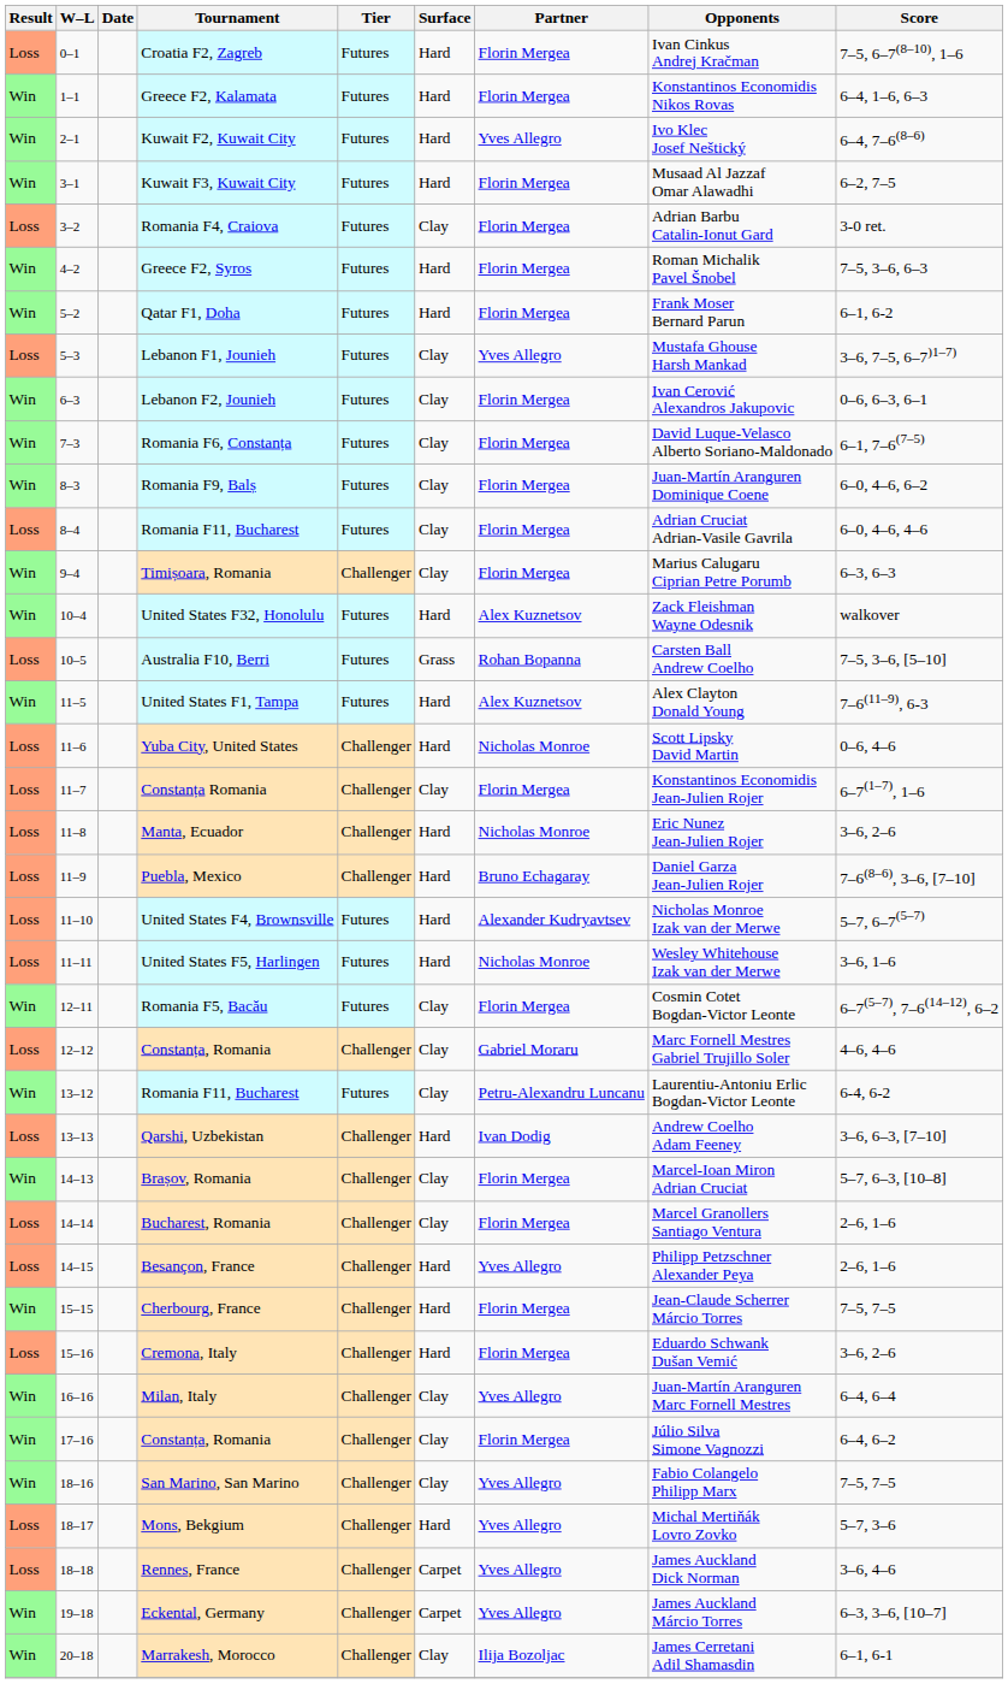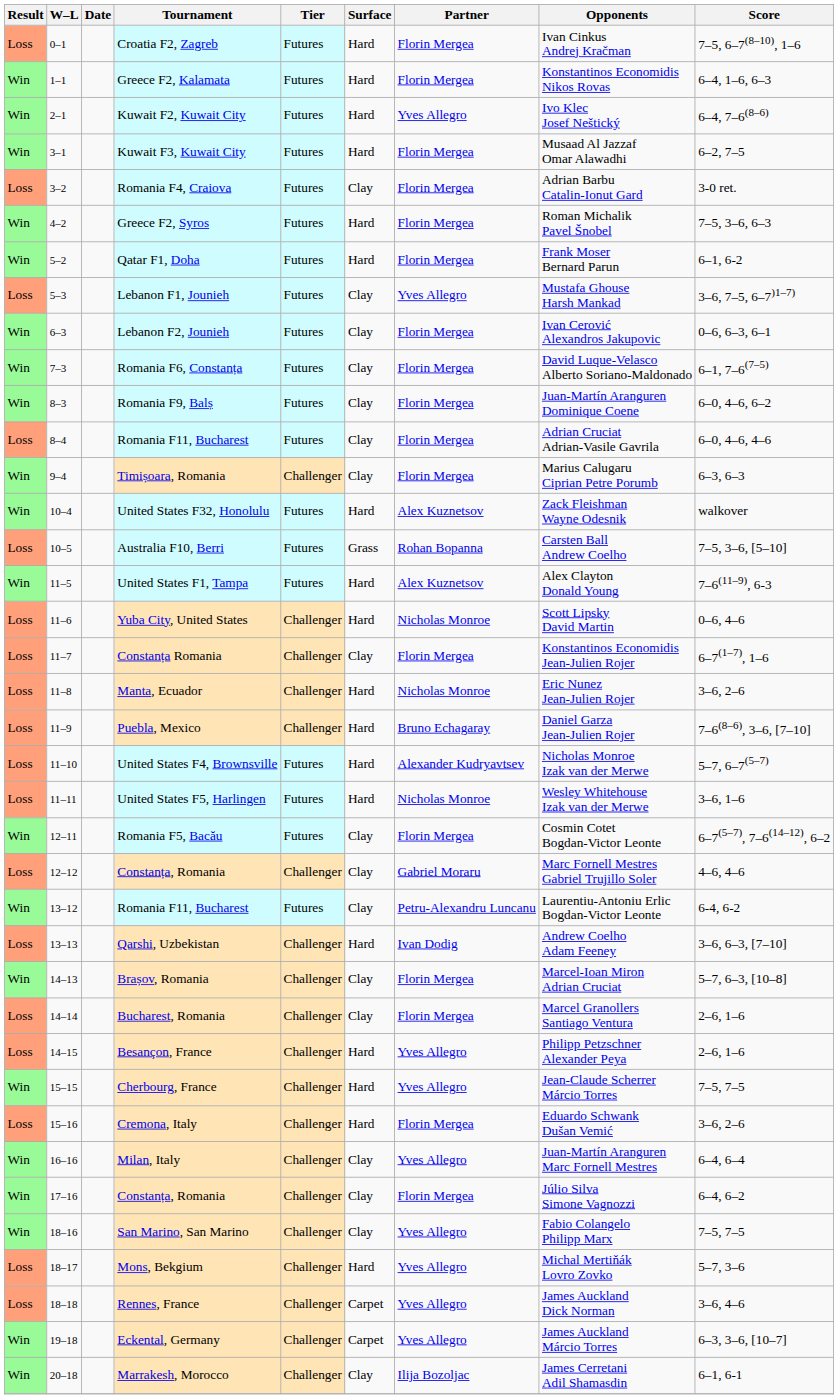Cherbourg, France | Partner: Florin Mergea -> Yves Allegro
